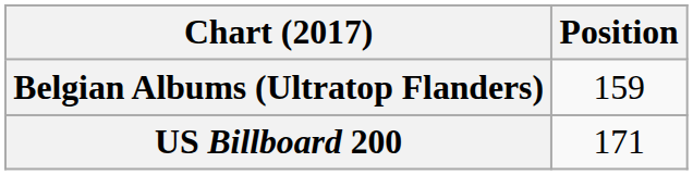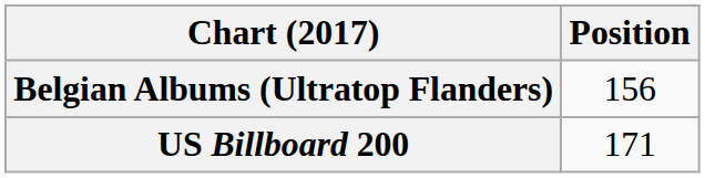Belgian Albums (Ultratop Flanders) | Position: 159 -> 156
